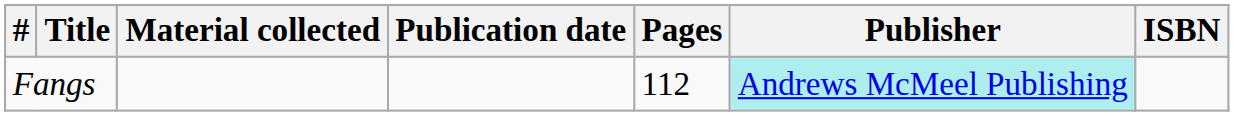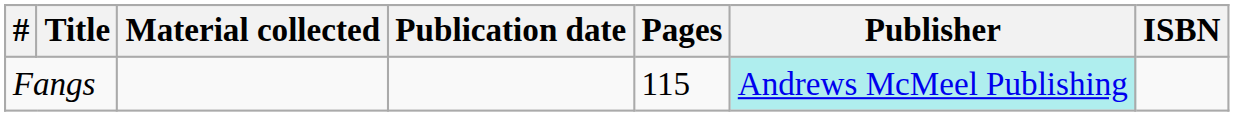Fangs | Pages: 112 -> 115
